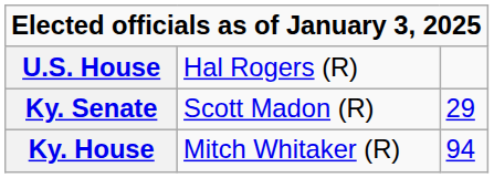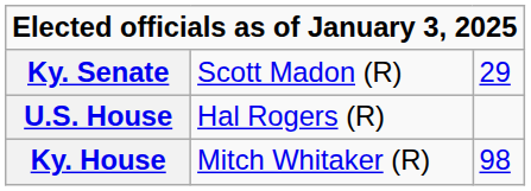rows swapped: U.S. House <-> Ky. Senate
Ky. House | column 3: 94 -> 98
